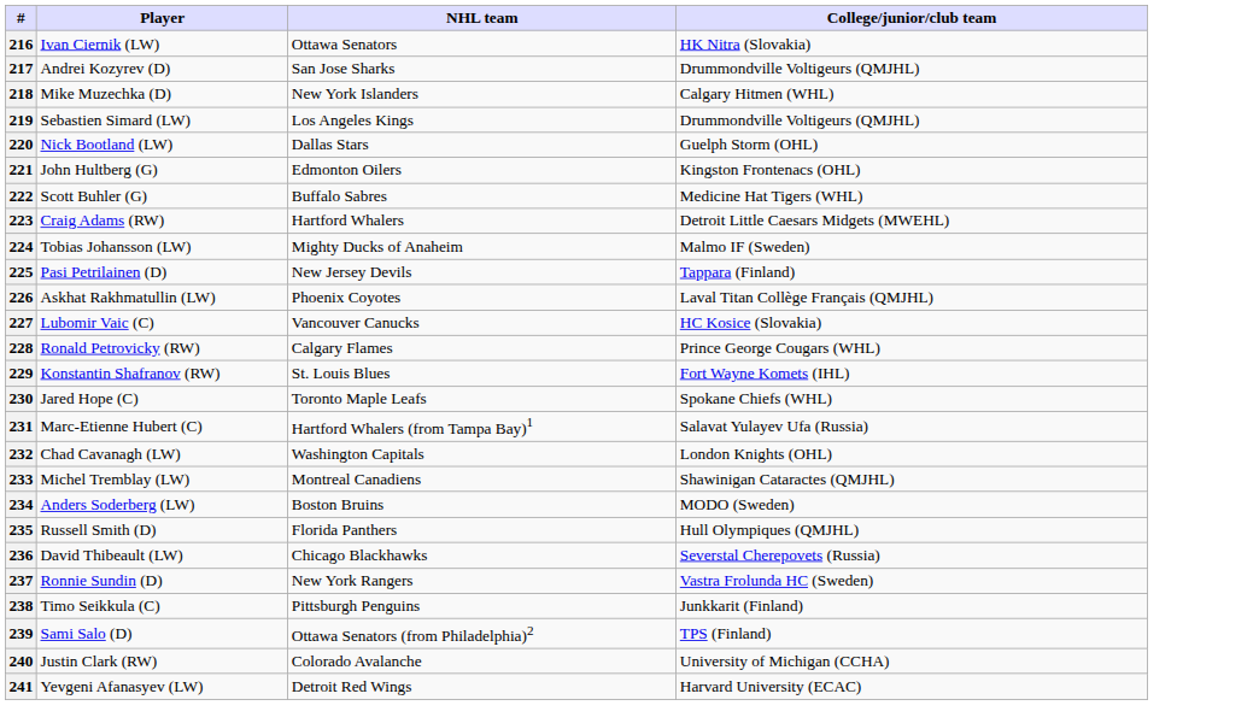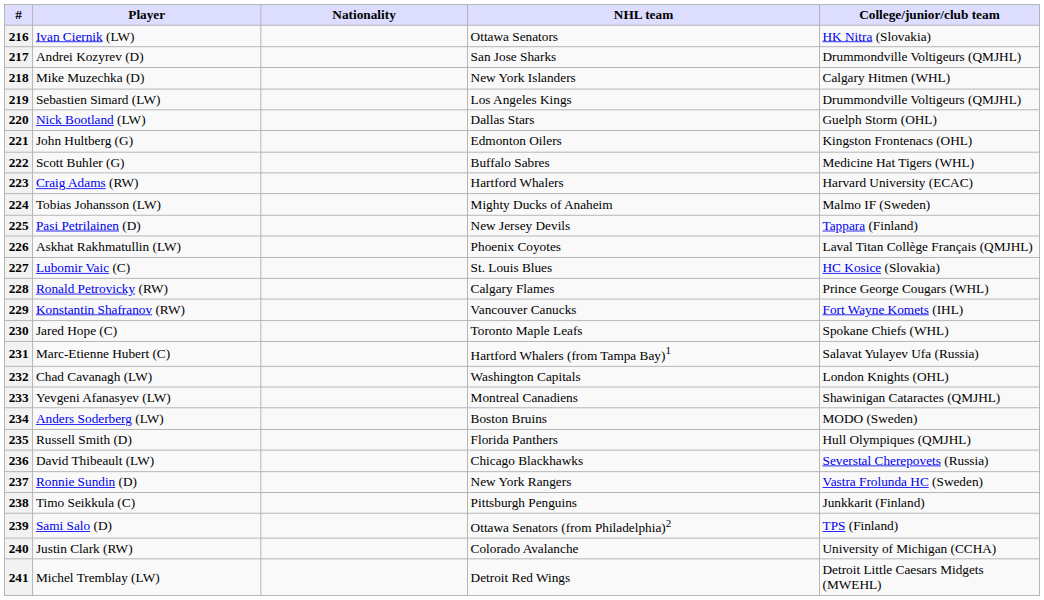+ column: Nationality
223 | College/junior/club team: Detroit Little Caesars Midgets (MWEHL) -> Harvard University (ECAC)
227 | NHL team: Vancouver Canucks -> St. Louis Blues
229 | NHL team: St. Louis Blues -> Vancouver Canucks
233 | Player: Michel Tremblay (LW) -> Yevgeni Afanasyev (LW)
241 | Player: Yevgeni Afanasyev (LW) -> Michel Tremblay (LW)
241 | College/junior/club team: Harvard University (ECAC) -> Detroit Little Caesars Midgets (MWEHL)
